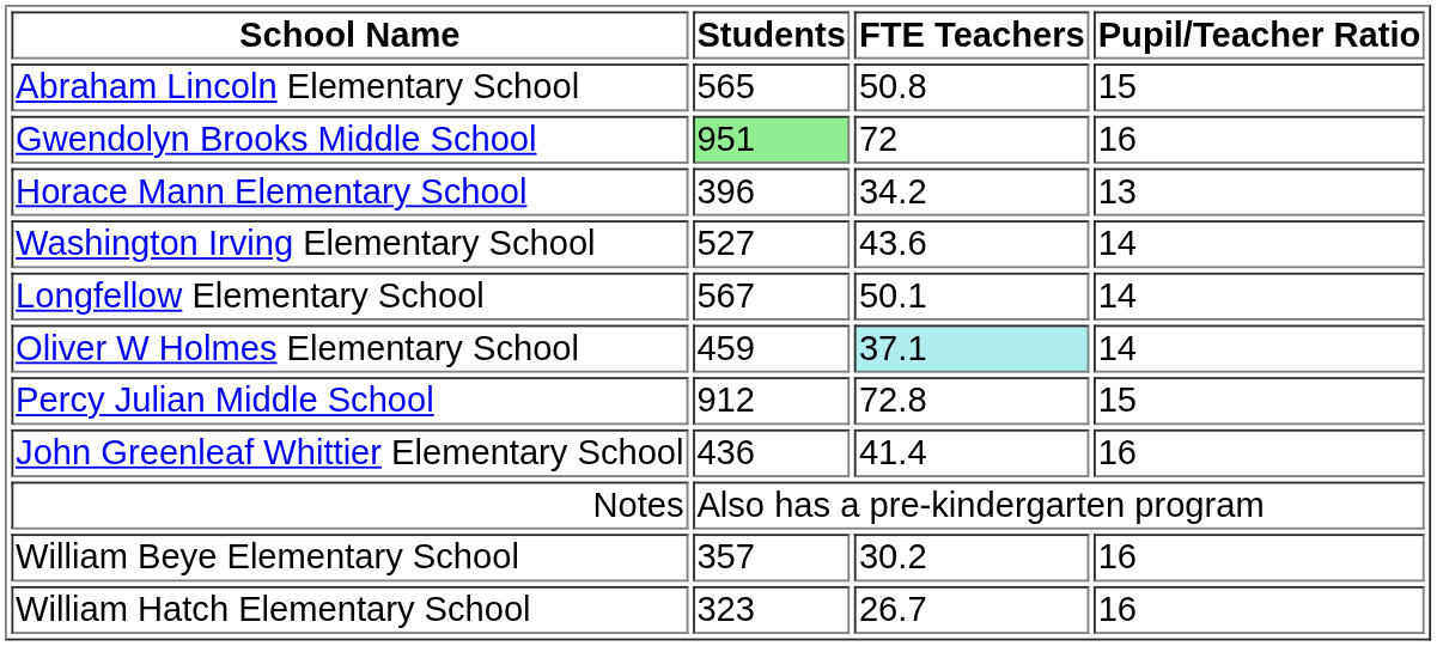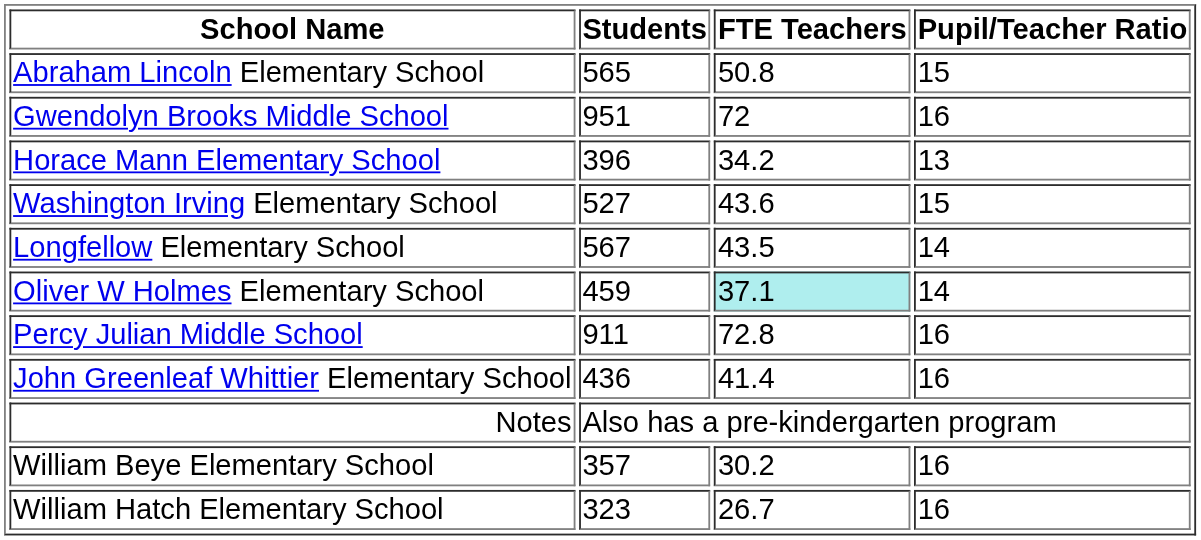Gwendolyn Brooks Middle School | Students: lightgreen background -> no background
Washington Irving Elementary School | Pupil/Teacher Ratio: 14 -> 15
Longfellow Elementary School | FTE Teachers: 50.1 -> 43.5
Percy Julian Middle School | Students: 912 -> 911
Percy Julian Middle School | Pupil/Teacher Ratio: 15 -> 16
